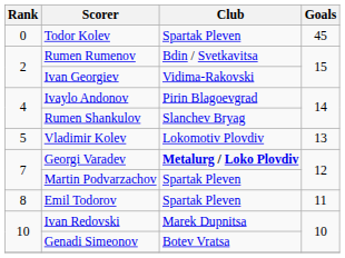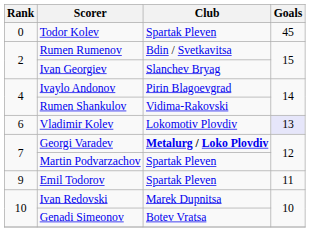Ivan Georgiev | Club: Vidima-Rakovski -> Slanchev Bryag
Rumen Shankulov | Club: Slanchev Bryag -> Vidima-Rakovski
Vladimir Kolev | Rank: 5 -> 6
Vladimir Kolev | Goals: no background -> lavender background
Emil Todorov | Rank: 8 -> 9
